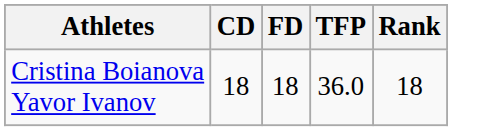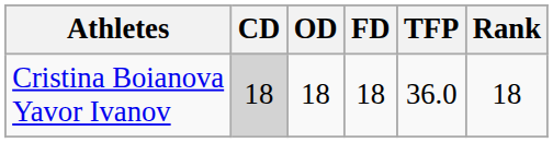+ column: OD | 18
Cristina Boianova Yavor Ivanov | CD: no background -> lightgrey background
